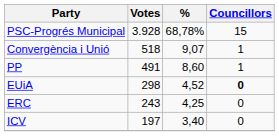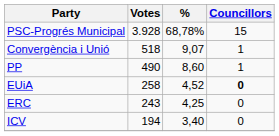PP | Votes: 491 -> 490
EUiA | Votes: 298 -> 258
ICV | Votes: 197 -> 194
